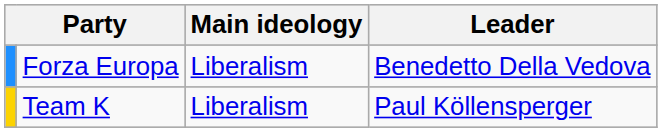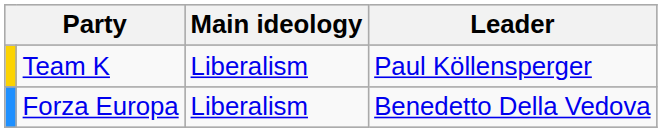rows swapped: Forza Europa <-> Team K
